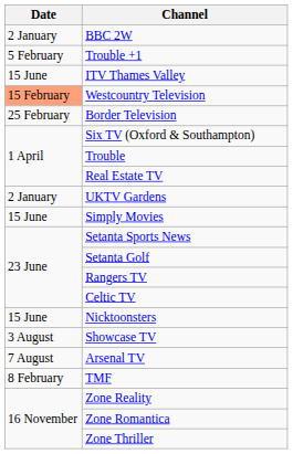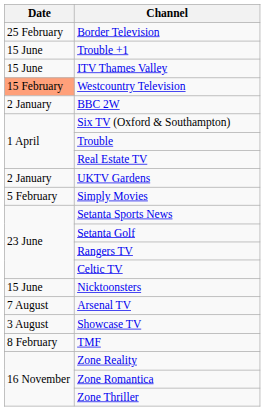rows swapped: BBC 2W <-> Border Television
Trouble +1 | Date: 5 February -> 15 June
Simply Movies | Date: 15 June -> 5 February
rows swapped: Showcase TV <-> Arsenal TV
